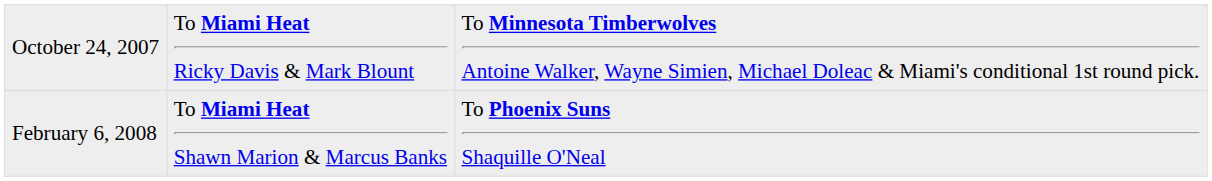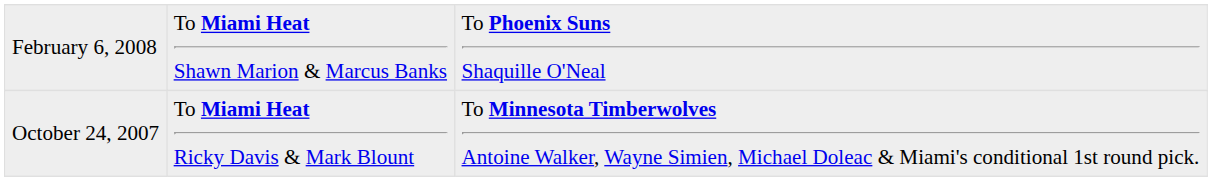rows swapped: October 24, 2007 <-> February 6, 2008
